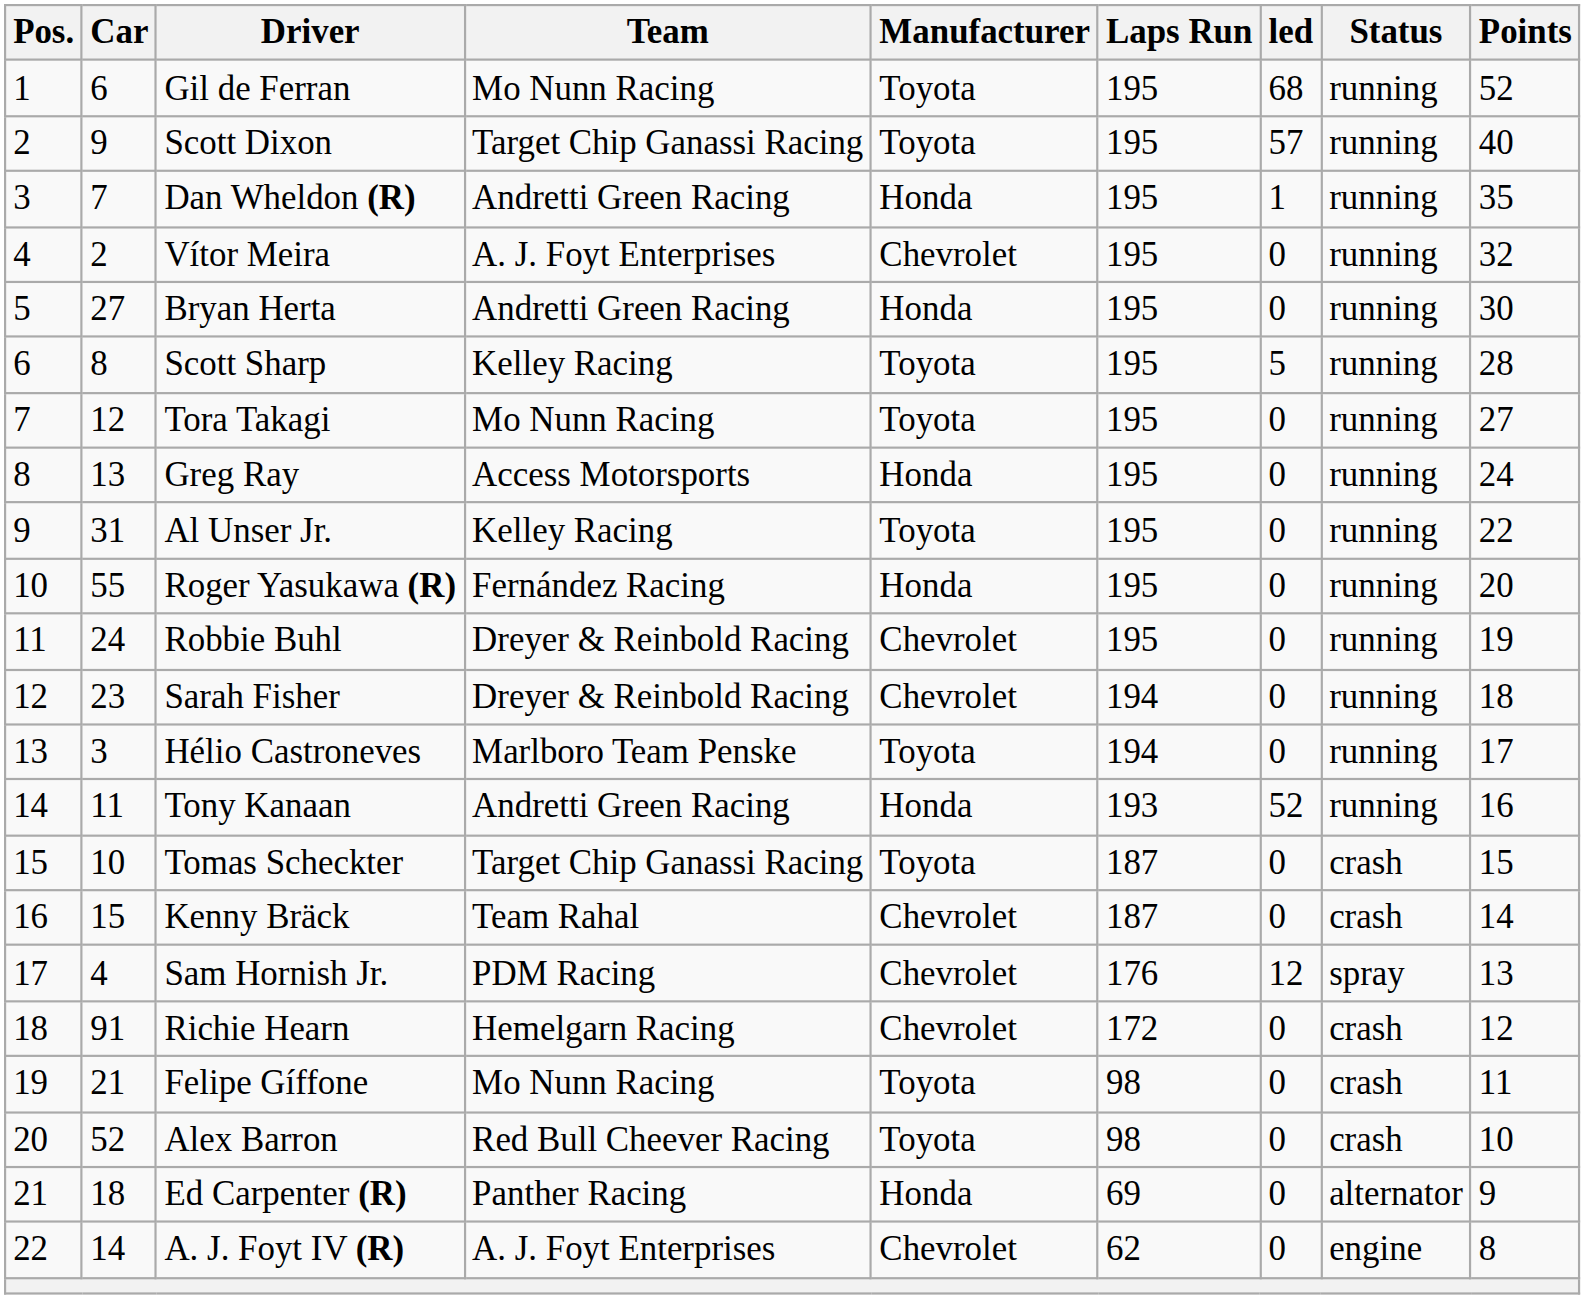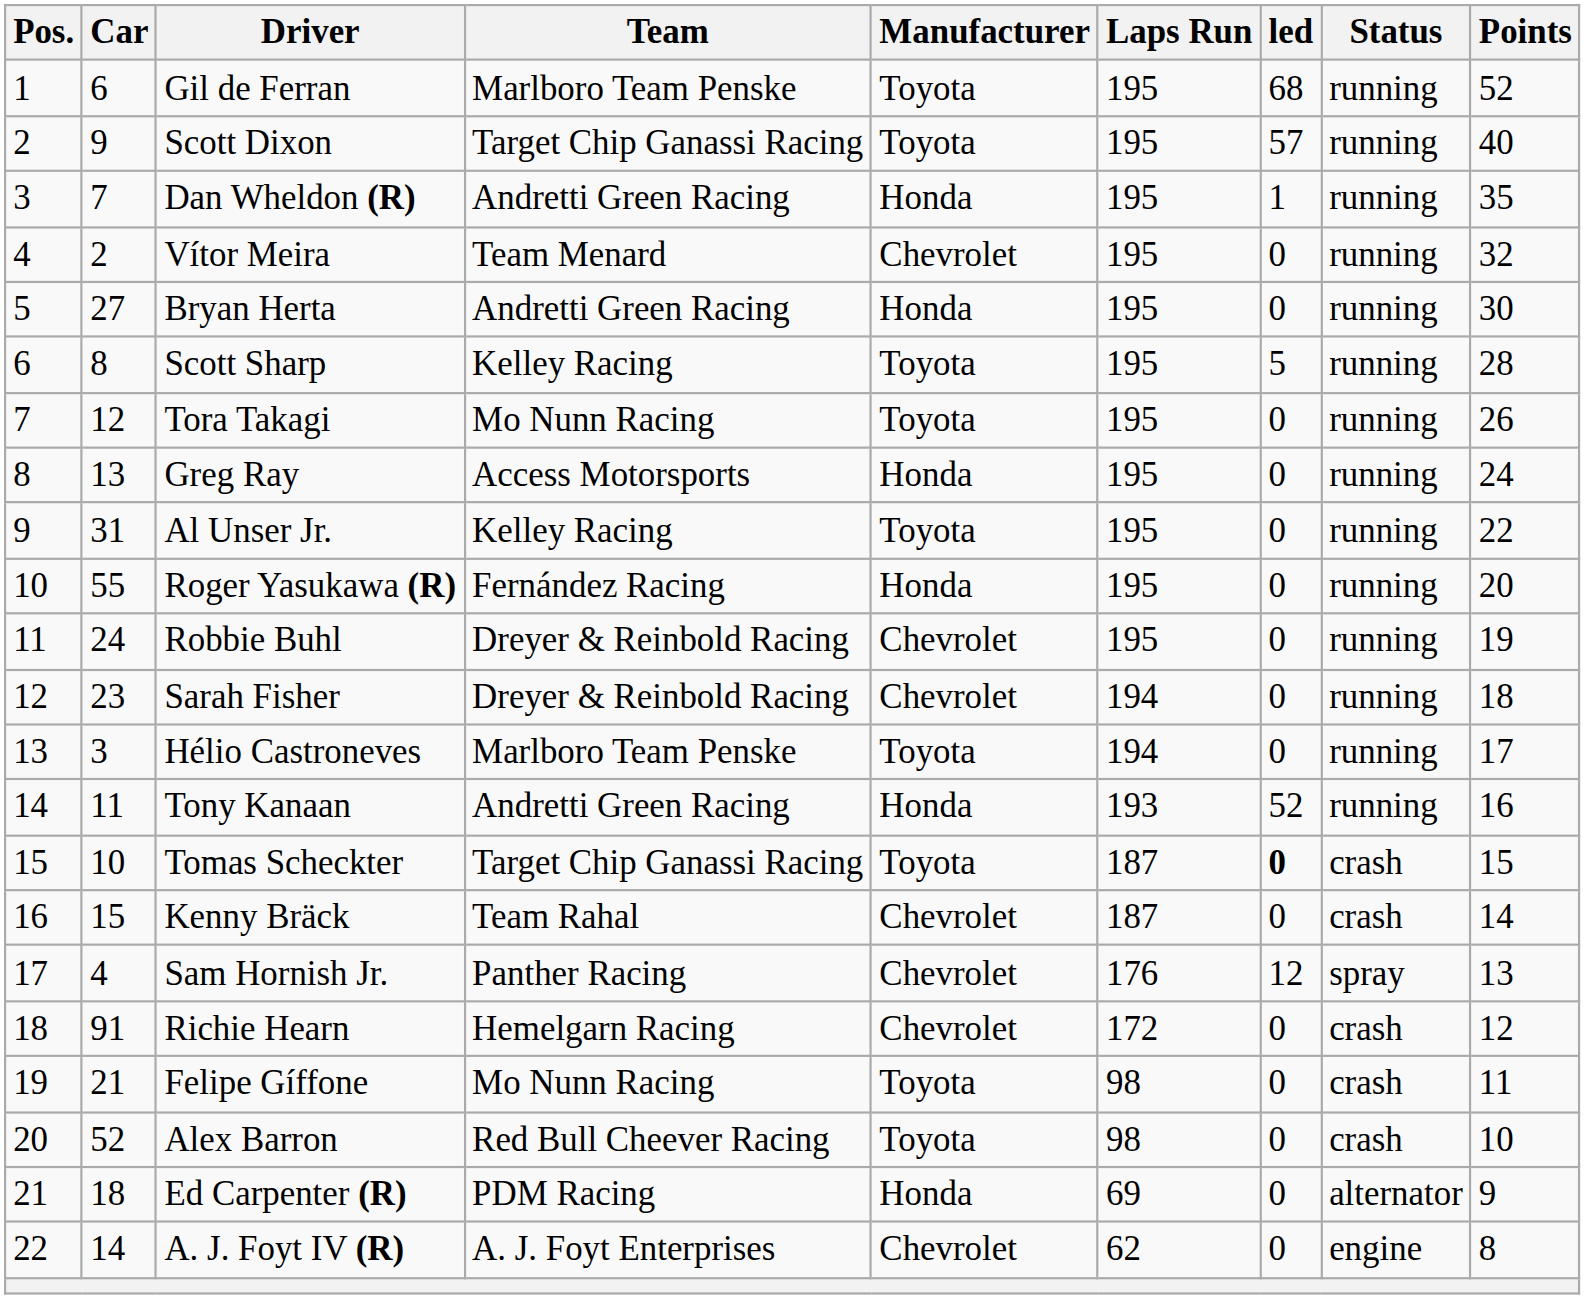Gil de Ferran | Team: Mo Nunn Racing -> Marlboro Team Penske
Vítor Meira | Team: A. J. Foyt Enterprises -> Team Menard
Tora Takagi | Points: 27 -> 26
Tomas Scheckter | led: normal -> bold
Sam Hornish Jr. | Team: PDM Racing -> Panther Racing
Ed Carpenter (R) | Team: Panther Racing -> PDM Racing
